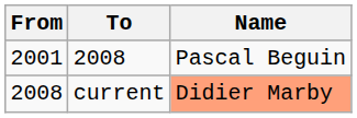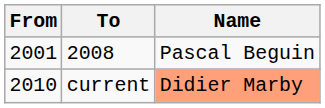current | From: 2008 -> 2010
